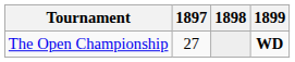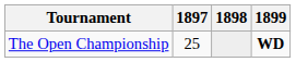The Open Championship | 1897: 27 -> 25
